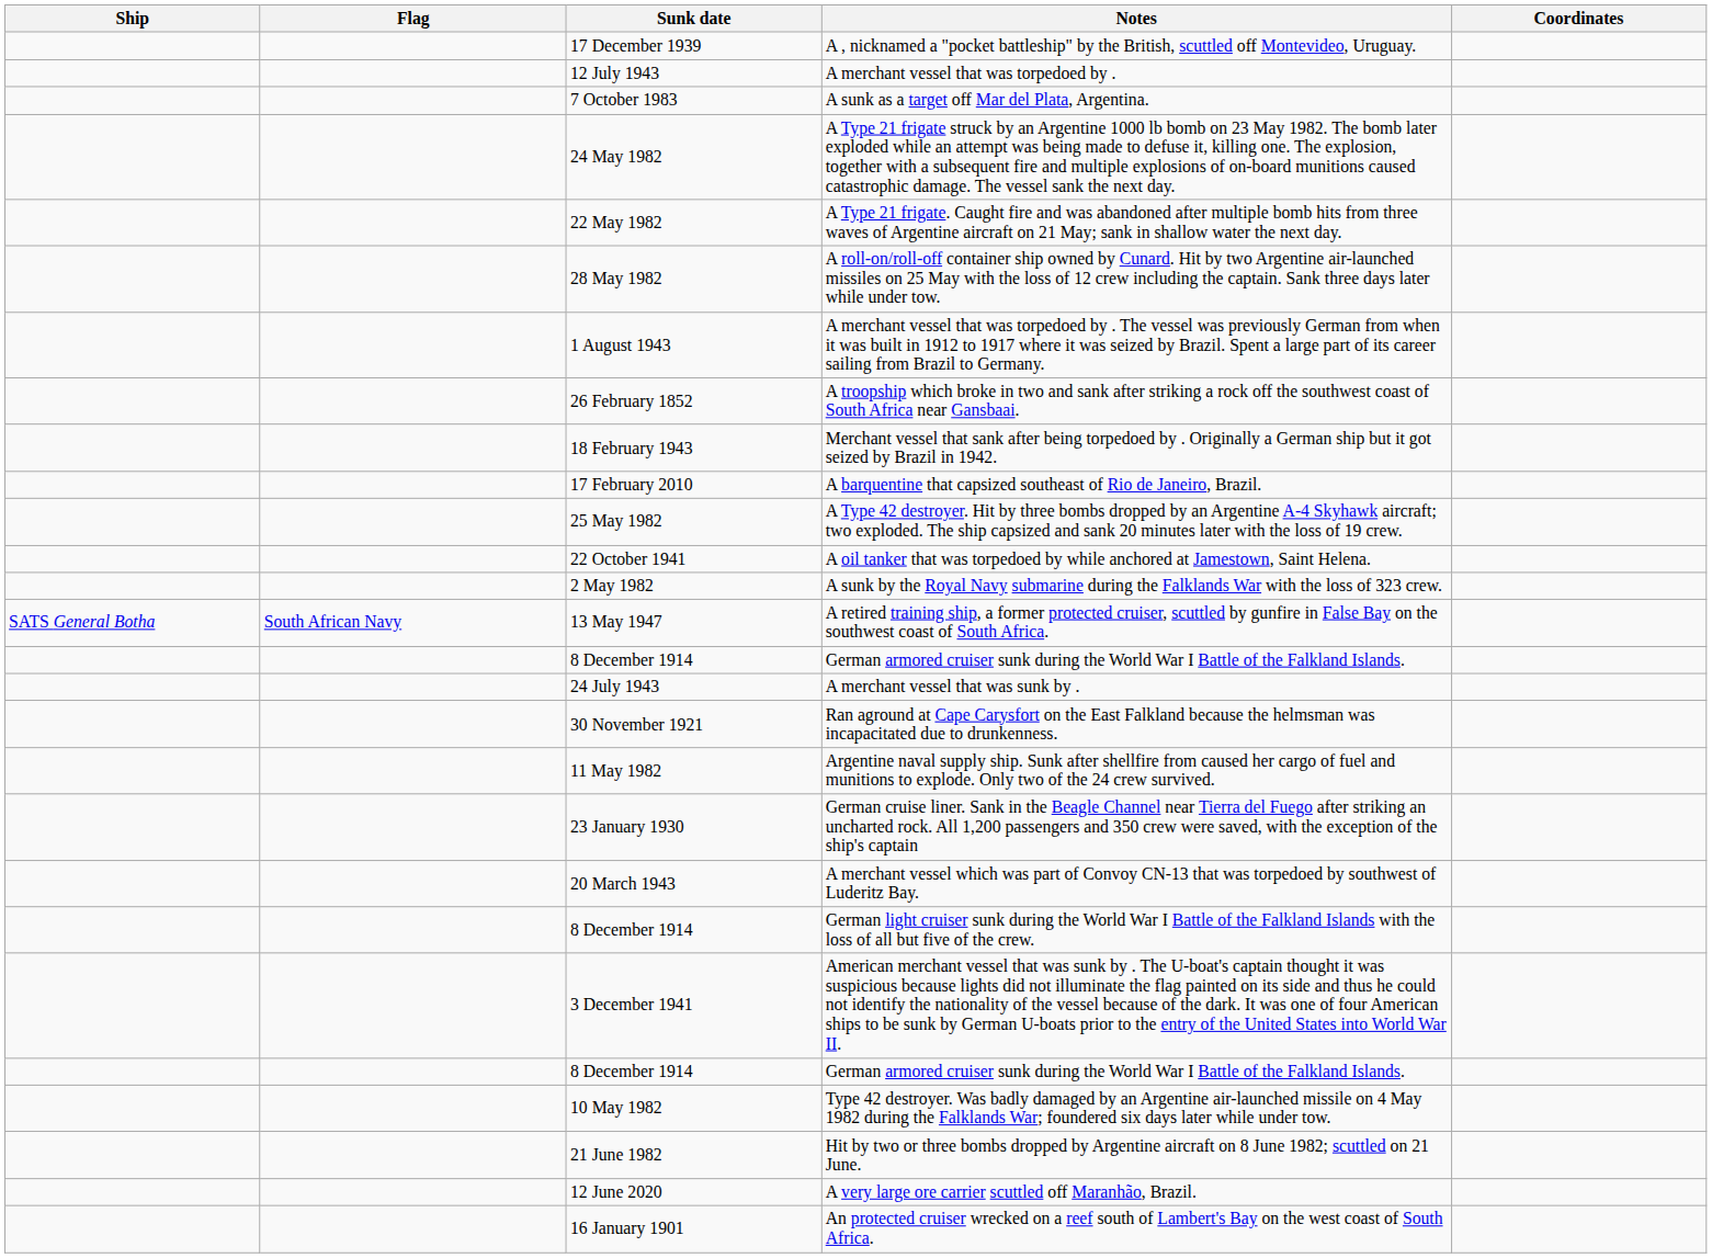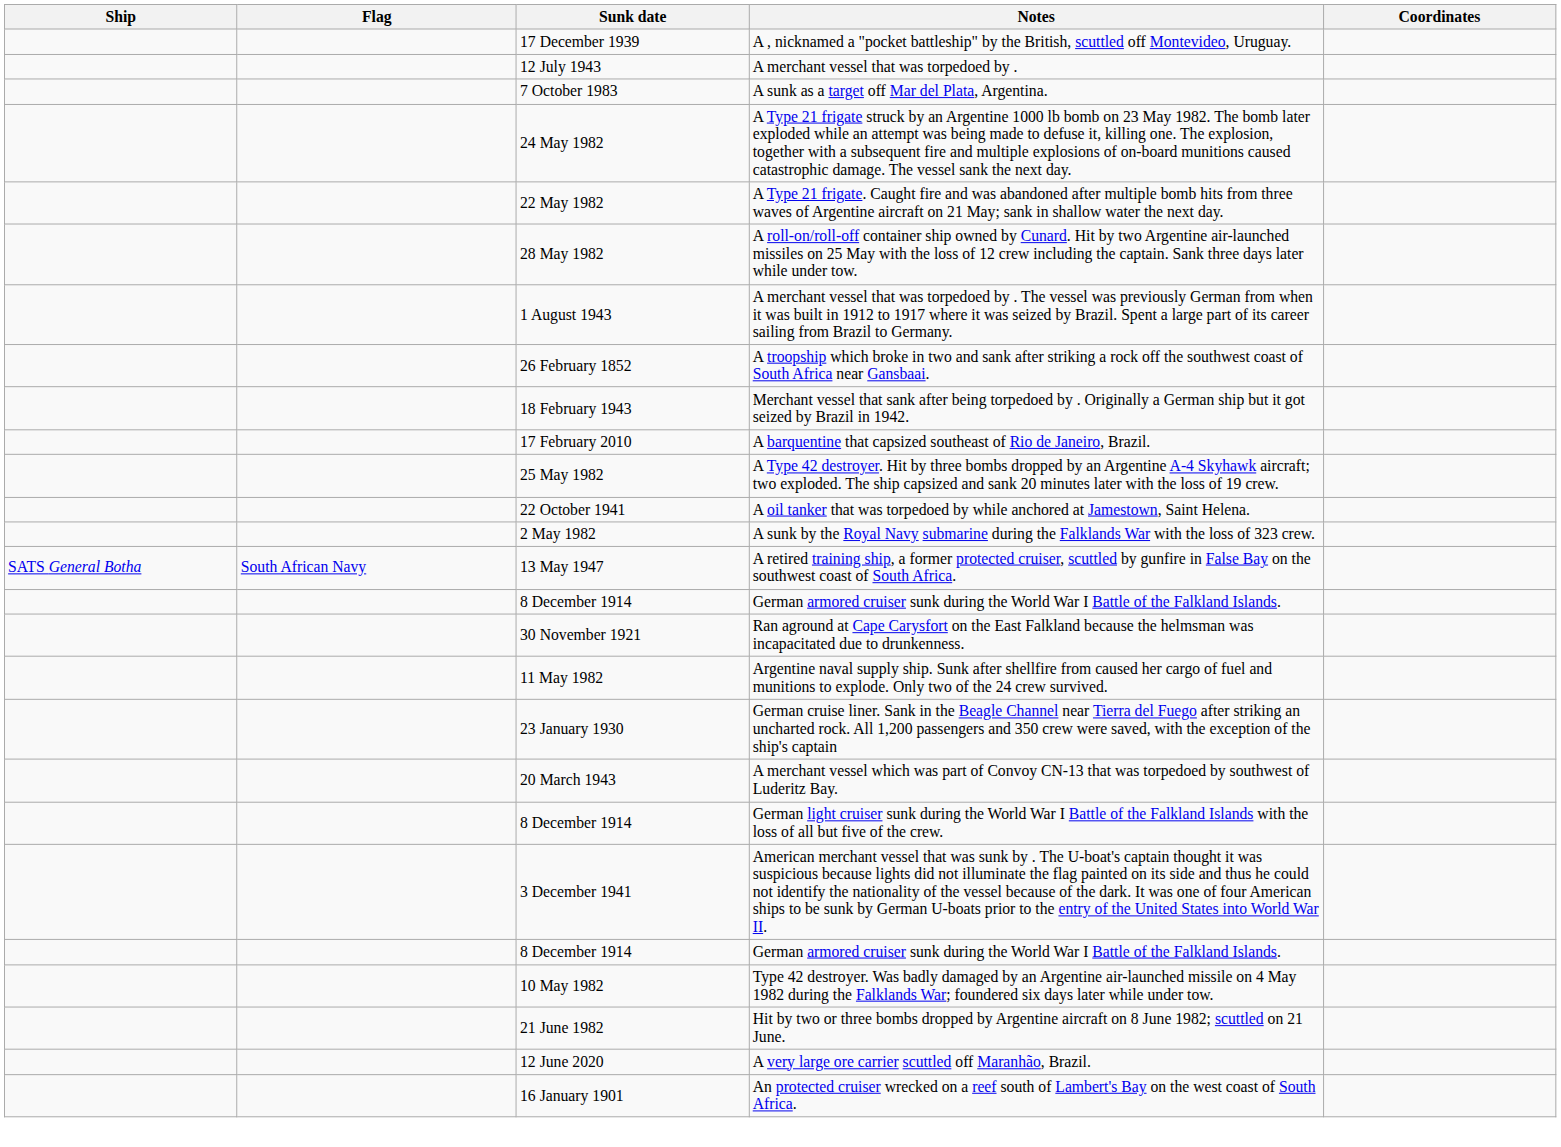- row: 24 July 1943 | A merchant vessel that was sunk by .
